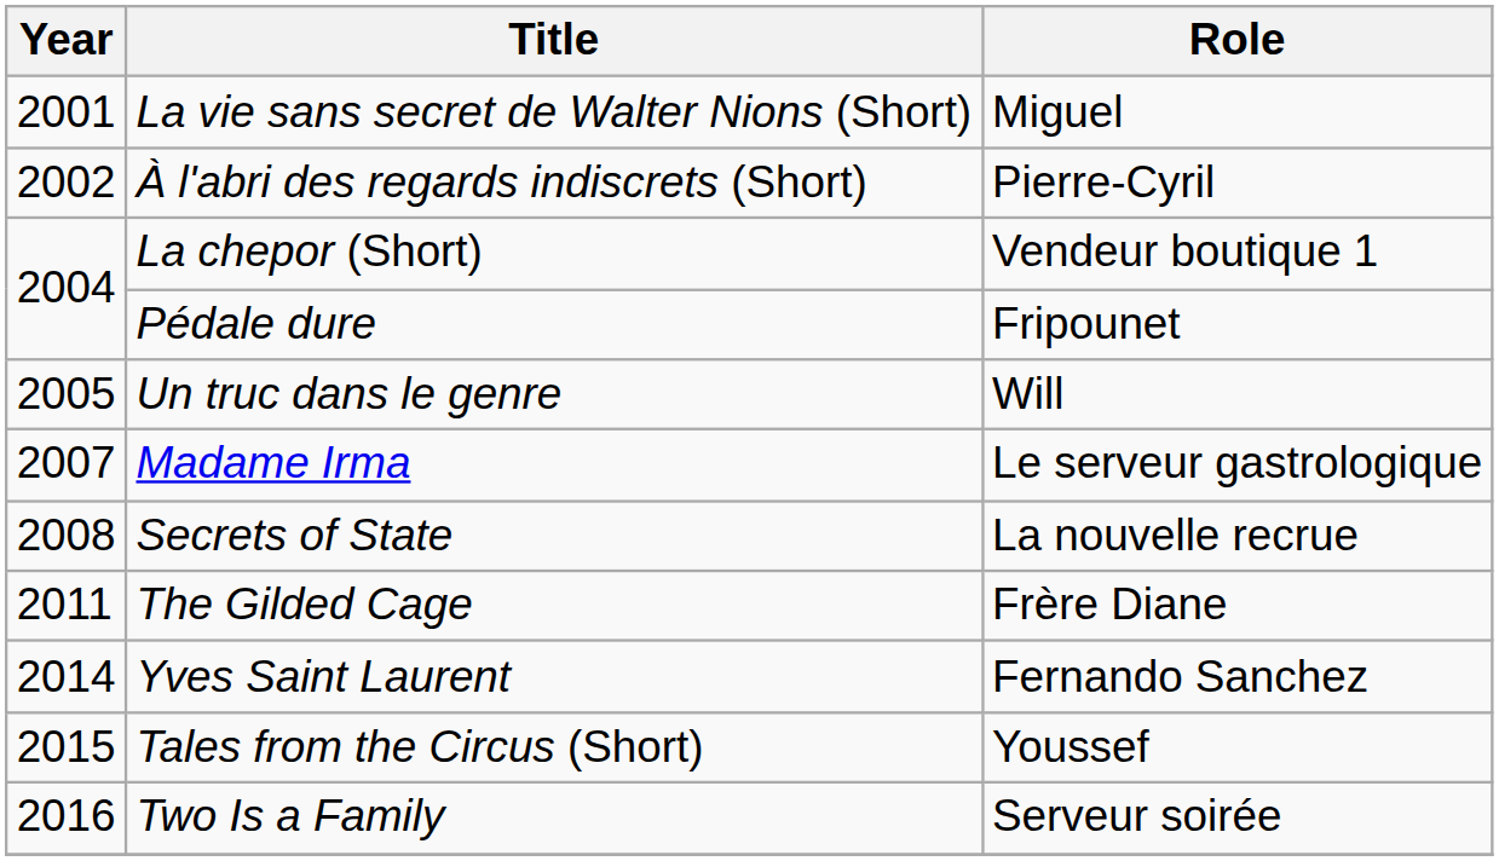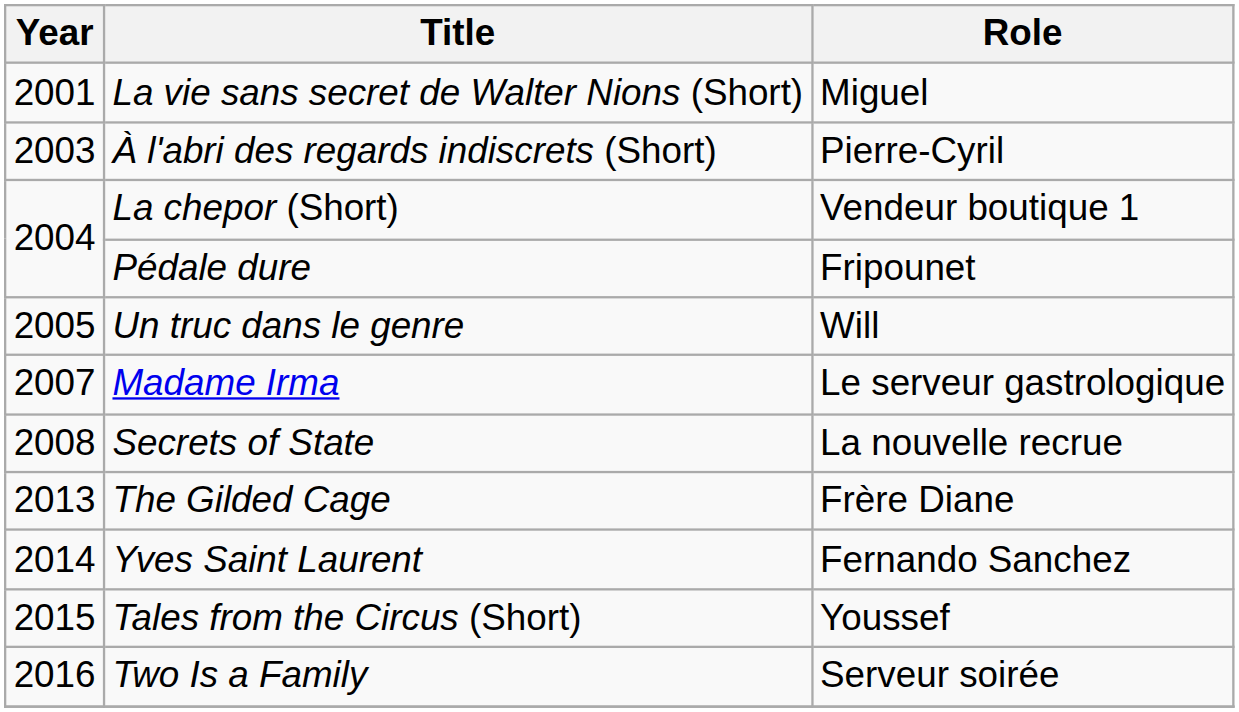À l'abri des regards indiscrets (Short) | Year: 2002 -> 2003
The Gilded Cage | Year: 2011 -> 2013
